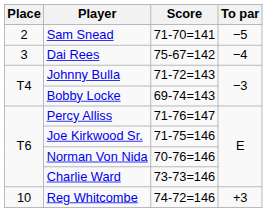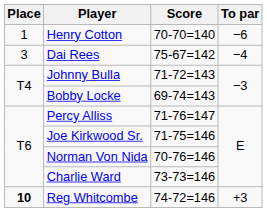+ row: 1 | Henry Cotton | 70-70=140 | −6
- row: 2 | Sam Snead | 71-70=141 | −5
Reg Whitcombe | Place: normal -> bold
